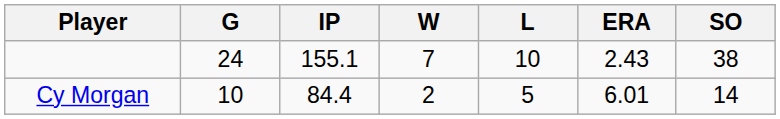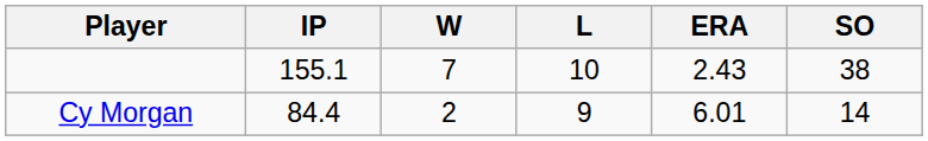- column: G | 24 | 10
Cy Morgan | L: 5 -> 9
